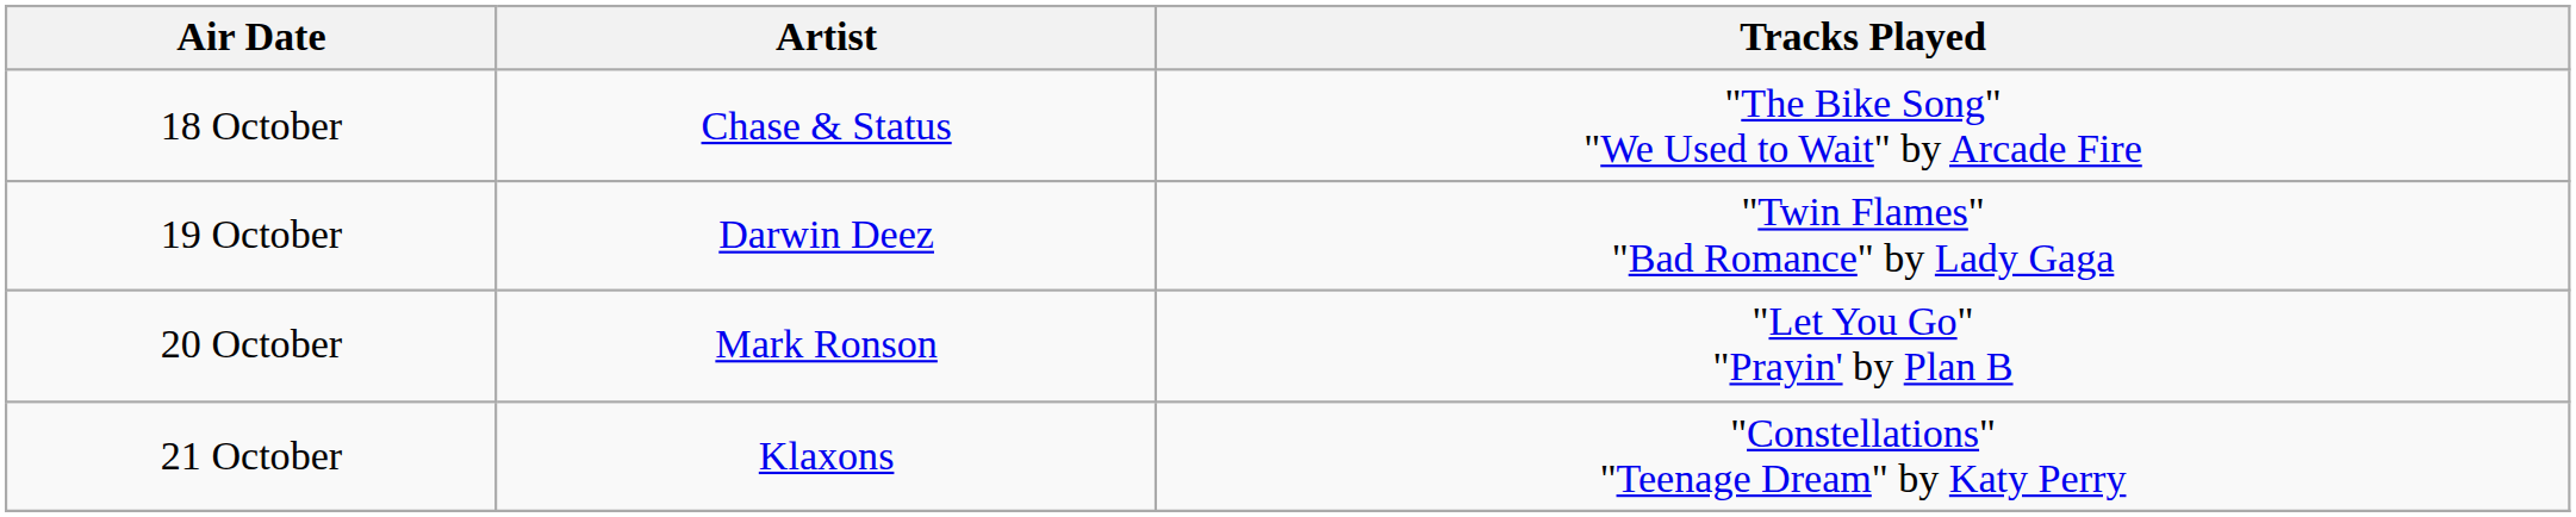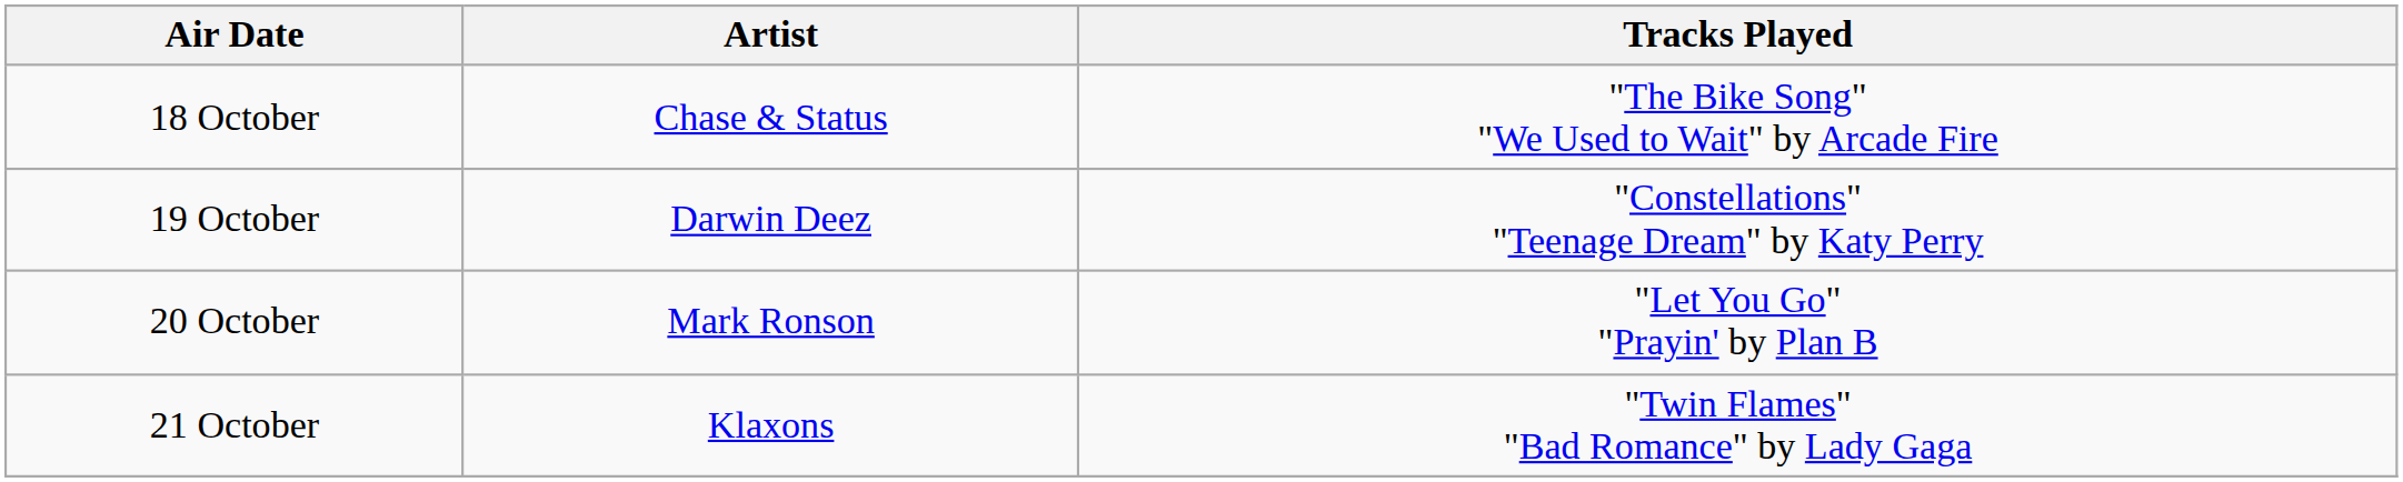19 October | Tracks Played: "Twin Flames" "Bad Romance" by Lady Gaga -> "Constellations" "Teenage Dream" by Katy Perry
21 October | Tracks Played: "Constellations" "Teenage Dream" by Katy Perry -> "Twin Flames" "Bad Romance" by Lady Gaga
